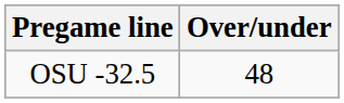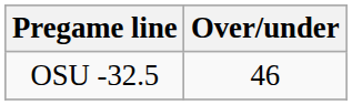OSU -32.5 | Over/under: 48 -> 46
